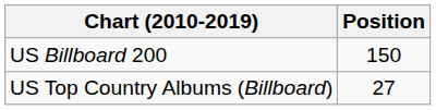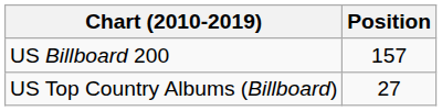US Billboard 200 | Position: 150 -> 157
